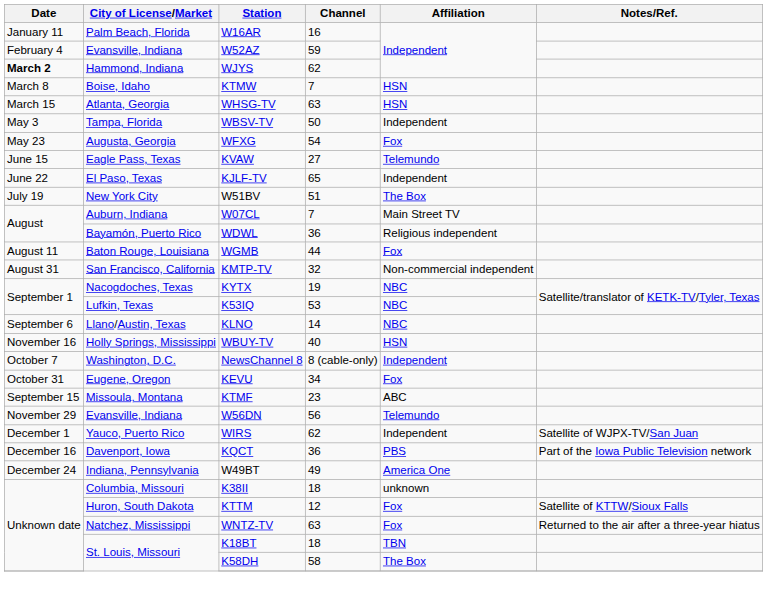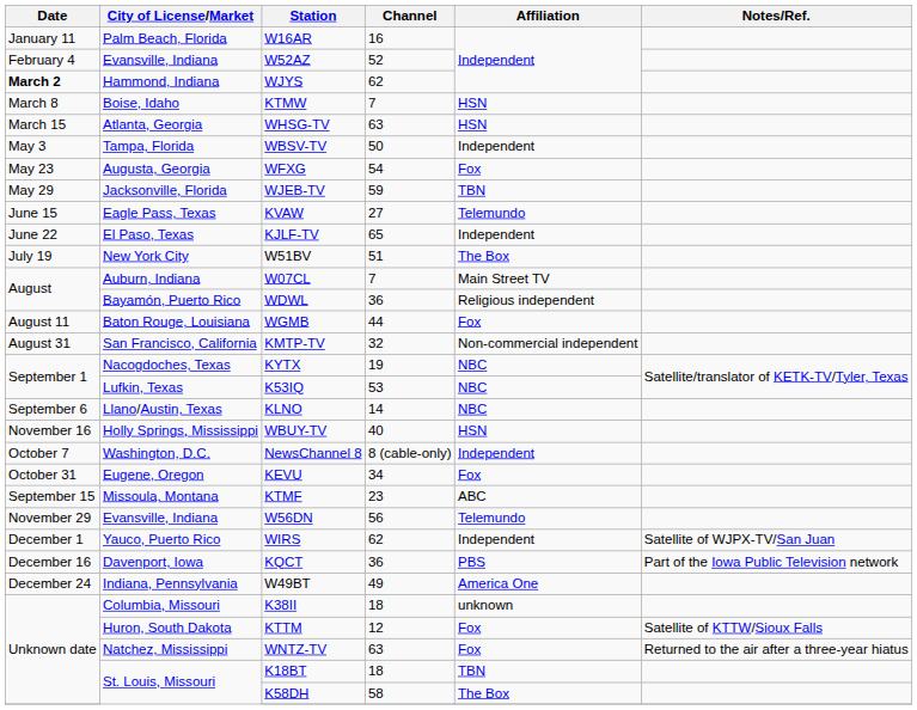W52AZ | Channel: 59 -> 52
+ row: May 29 | Jacksonville, Florida | WJEB-TV | 59 | TBN
